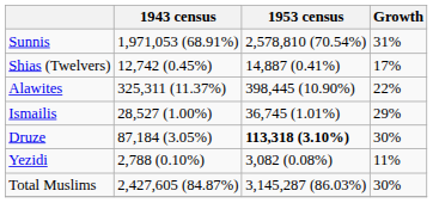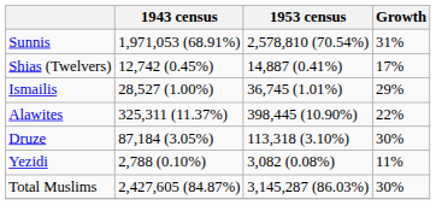rows swapped: Alawites <-> Ismailis
Druze | 1953 census: bold -> normal
